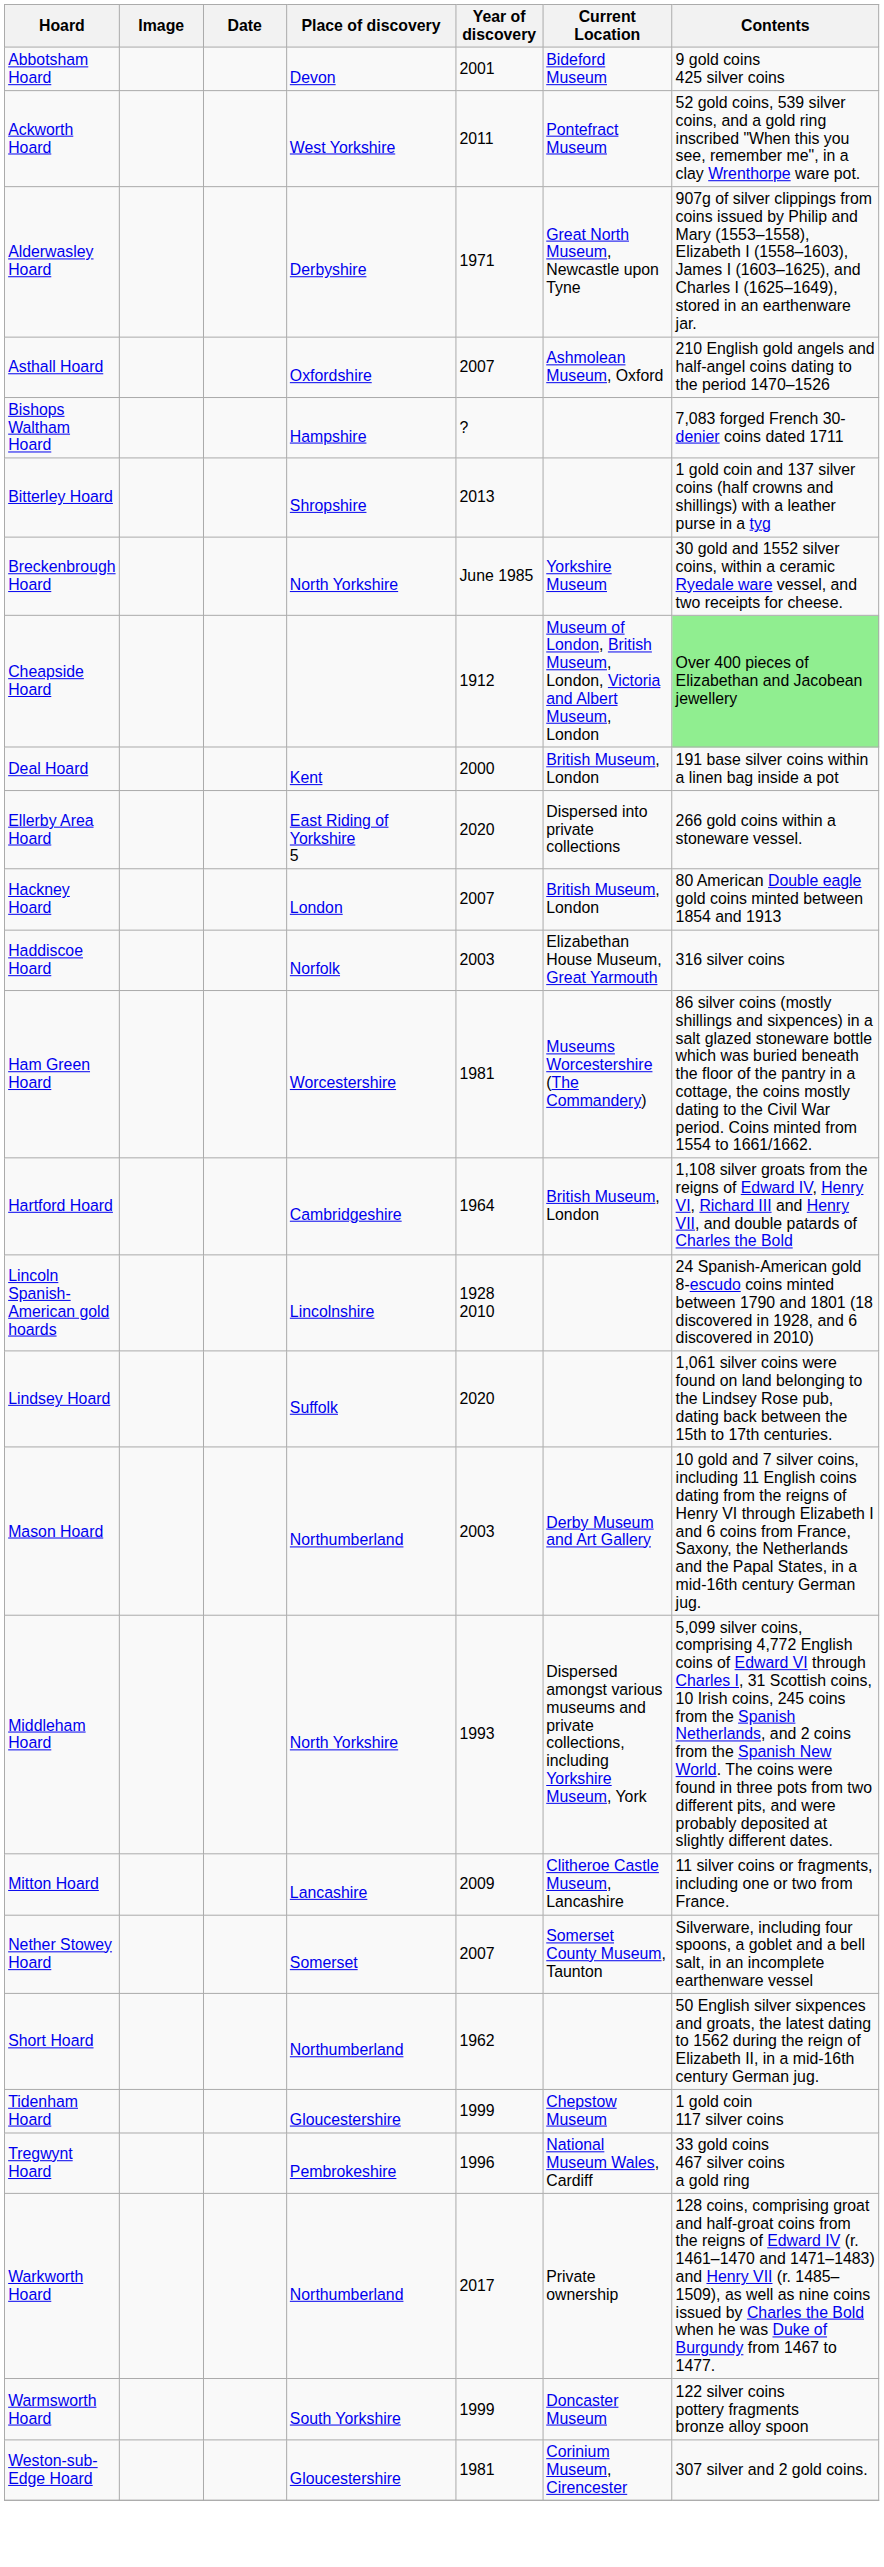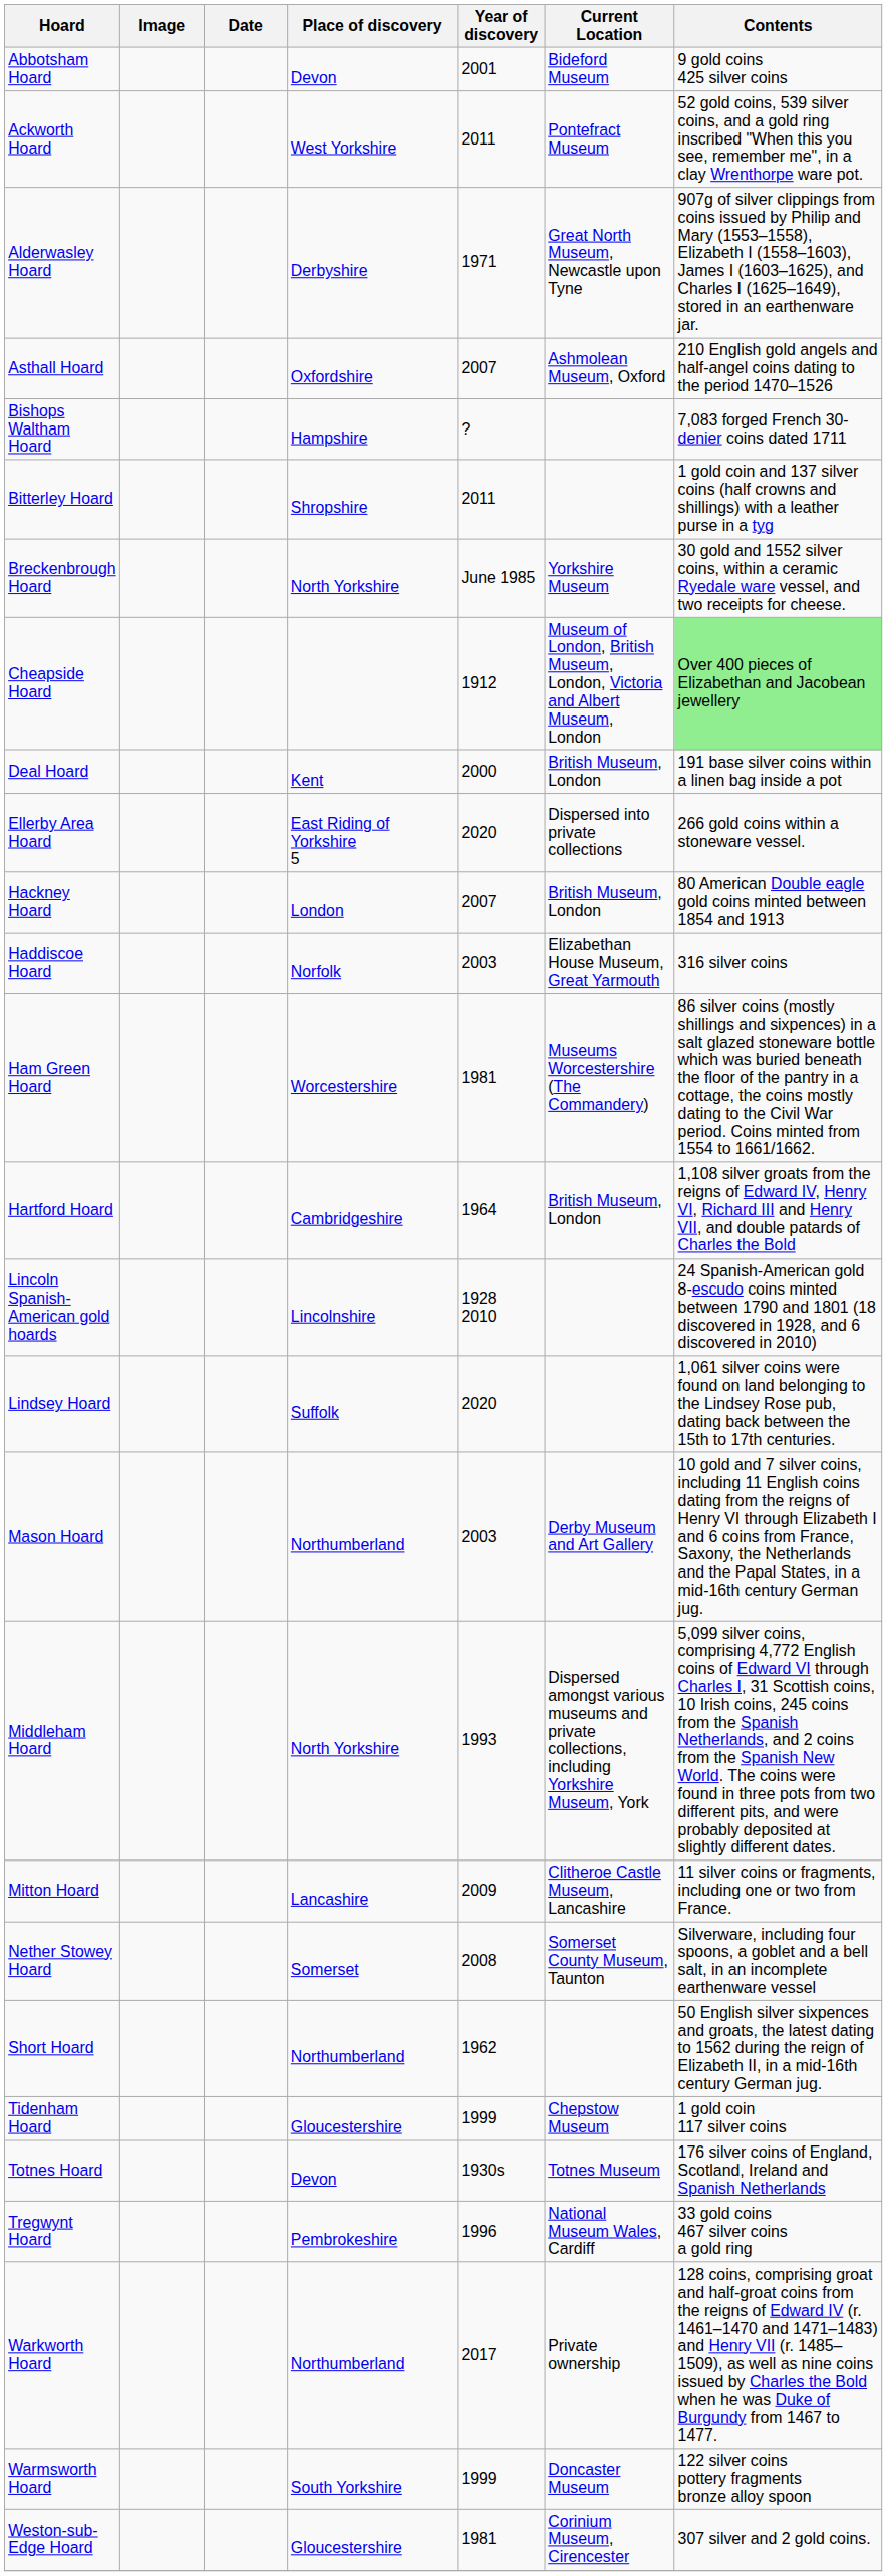Bitterley Hoard | Year of discovery: 2013 -> 2011
Nether Stowey Hoard | Year of discovery: 2007 -> 2008
+ row: Totnes Hoard | Devon | 1930s | Totnes Museum | 176 silver coins of England, Scotland, Ireland and Spanish Netherlands
